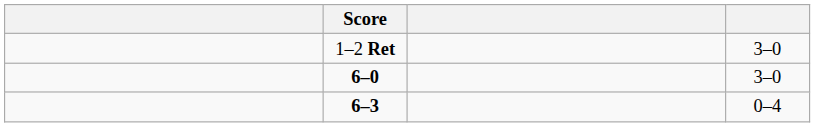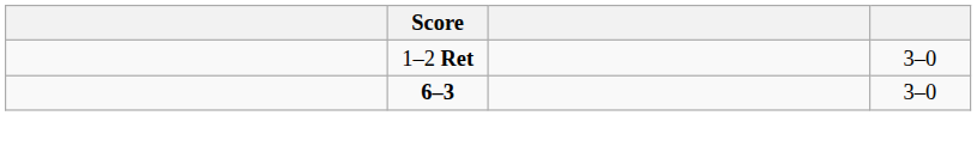- row: 6–0 | 3–0
6–3 | column 4: 0–4 -> 3–0
